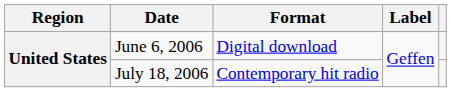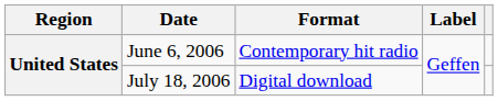June 6, 2006 | Format: Digital download -> Contemporary hit radio
July 18, 2006 | Format: Contemporary hit radio -> Digital download
